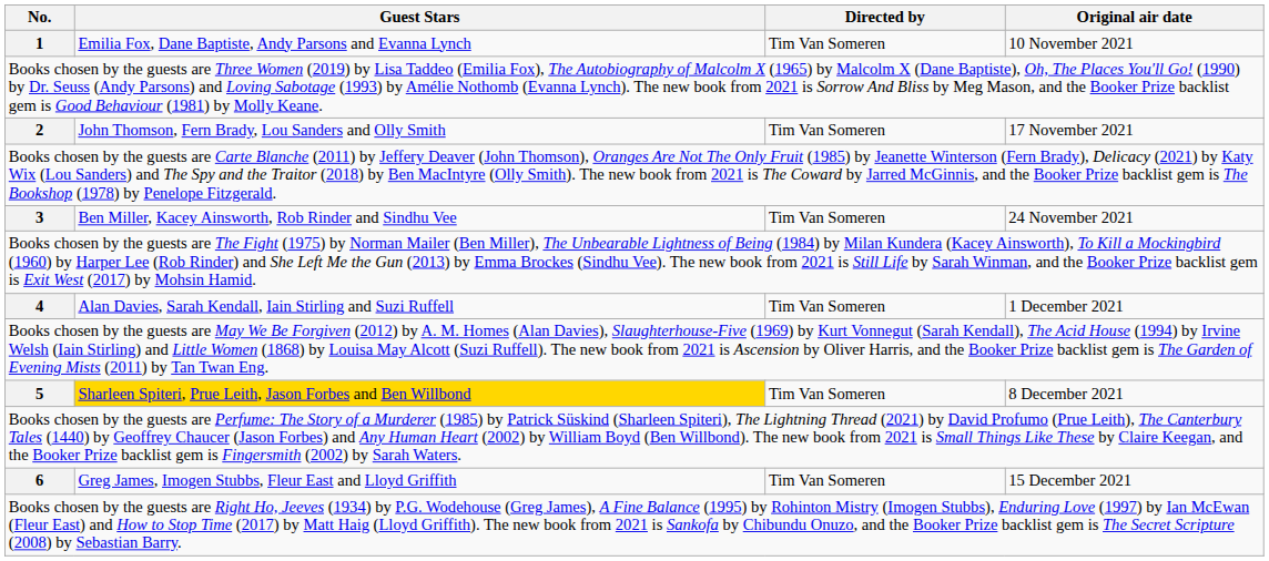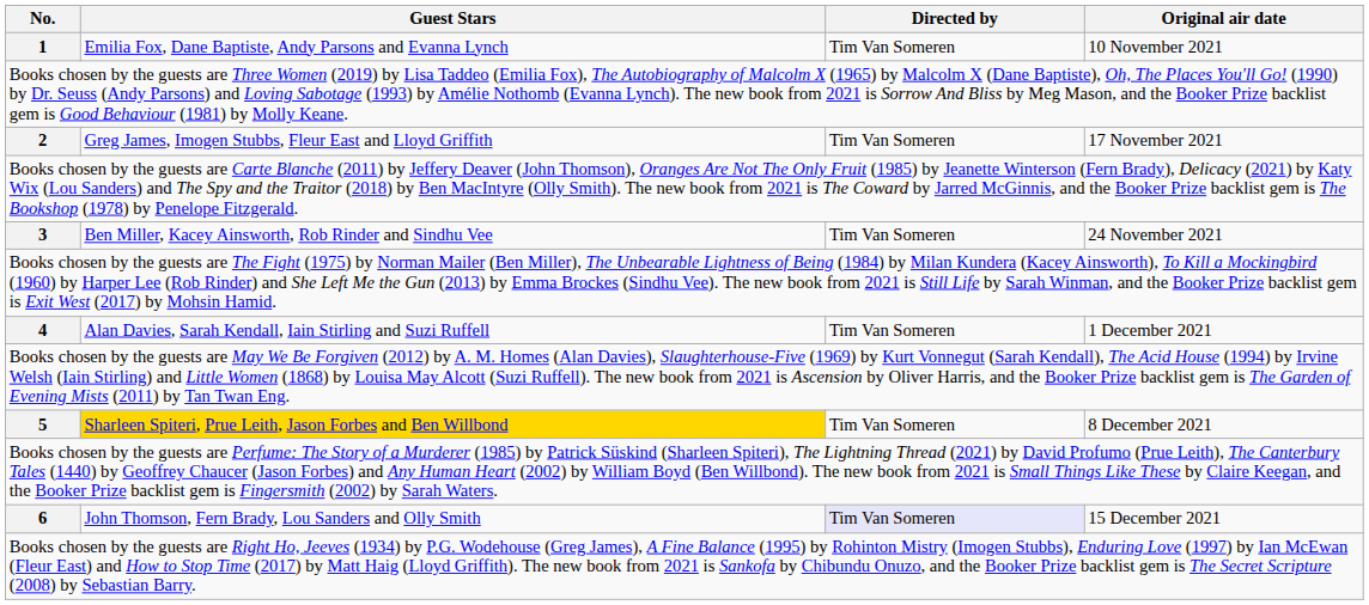2 | Guest Stars: John Thomson, Fern Brady, Lou Sanders and Olly Smith -> Greg James, Imogen Stubbs, Fleur East and Lloyd Griffith
6 | Guest Stars: Greg James, Imogen Stubbs, Fleur East and Lloyd Griffith -> John Thomson, Fern Brady, Lou Sanders and Olly Smith
6 | Directed by: no background -> lavender background
